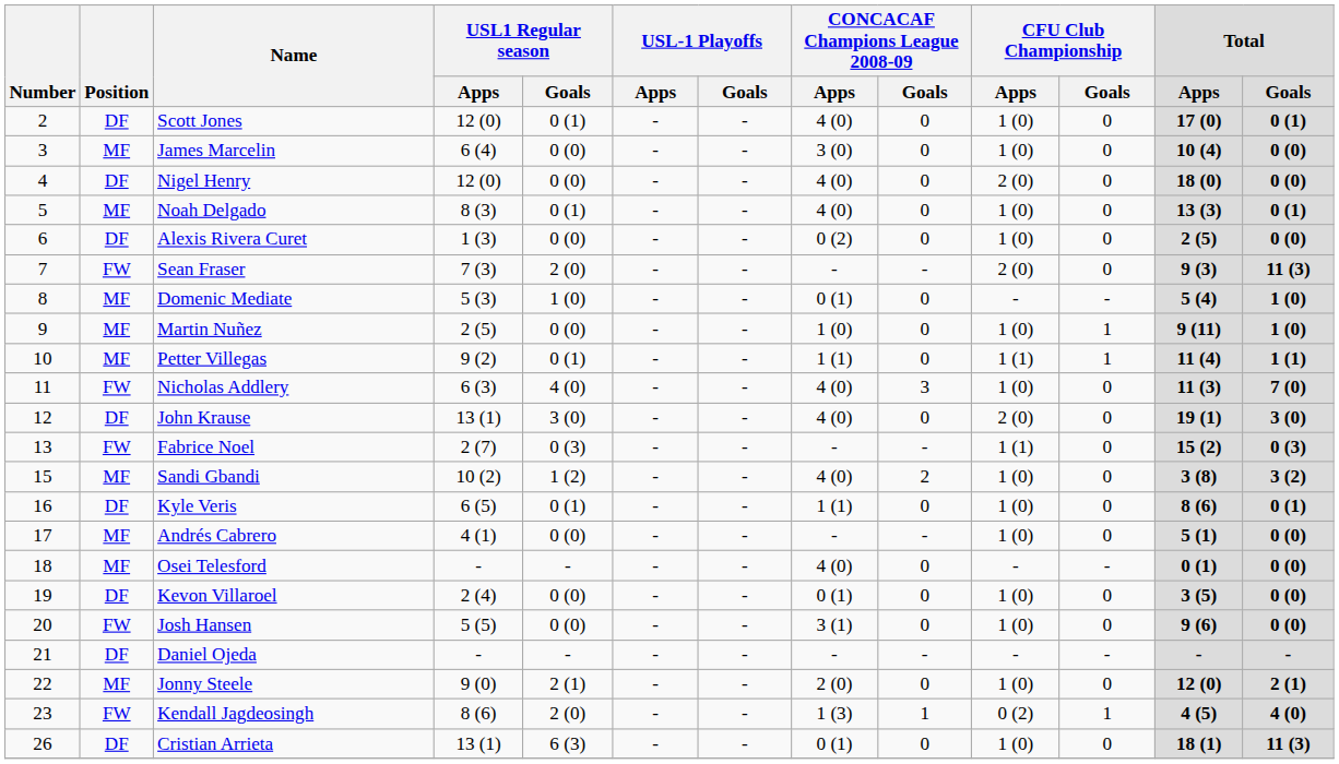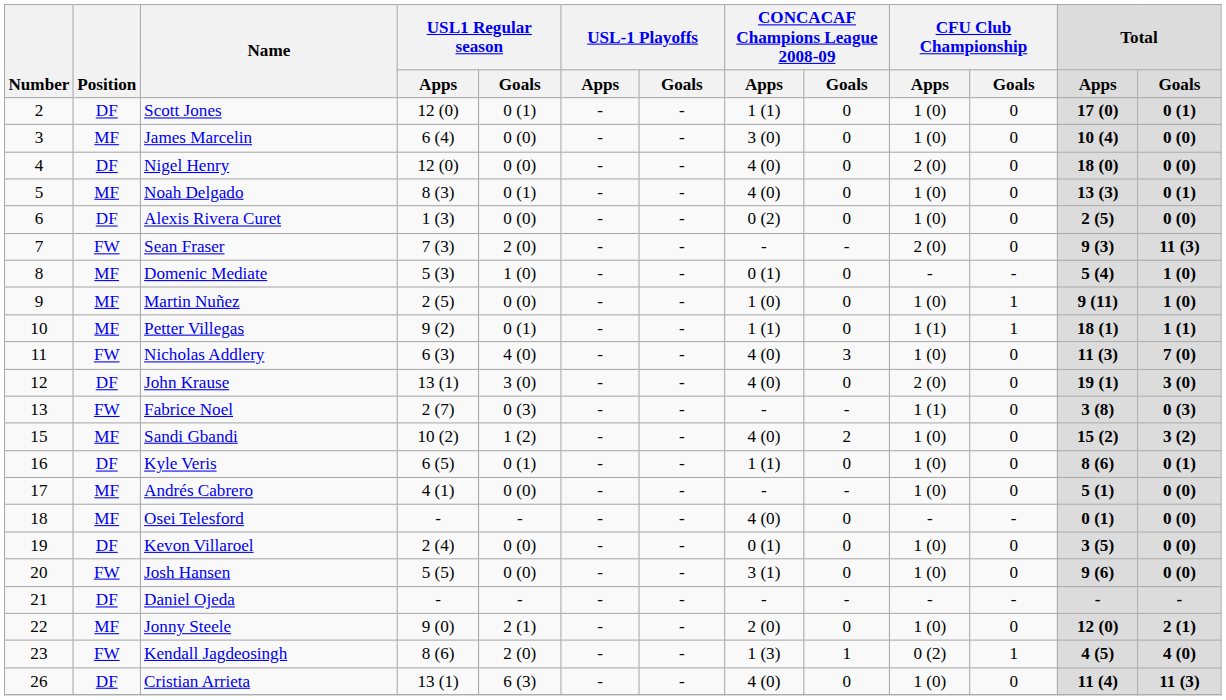Scott Jones | CONCACAF Champions League 2008-09 / Apps: 4 (0) -> 1 (1)
Petter Villegas | Total / Apps: 11 (4) -> 18 (1)
Fabrice Noel | Total / Apps: 15 (2) -> 3 (8)
Sandi Gbandi | Total / Apps: 3 (8) -> 15 (2)
Cristian Arrieta | CONCACAF Champions League 2008-09 / Apps: 0 (1) -> 4 (0)
Cristian Arrieta | Total / Apps: 18 (1) -> 11 (4)
